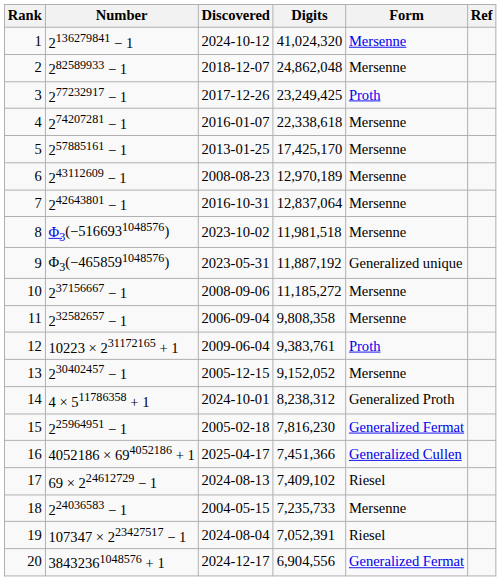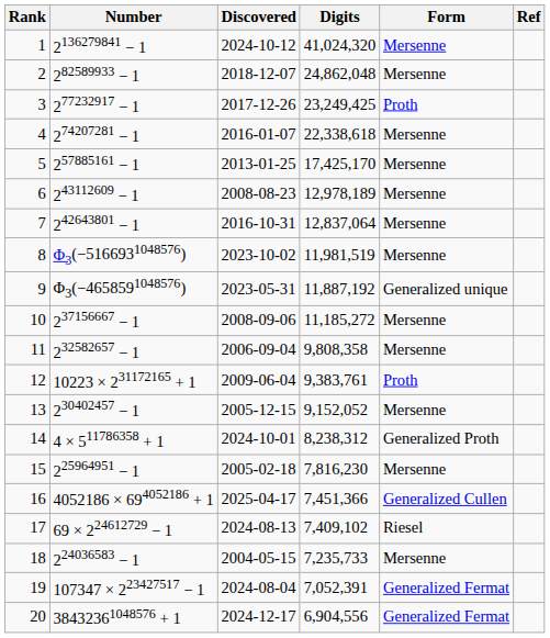6 | Digits: 12,970,189 -> 12,978,189
8 | Digits: 11,981,518 -> 11,981,519
15 | Form: Generalized Fermat -> Mersenne
19 | Form: Riesel -> Generalized Fermat
